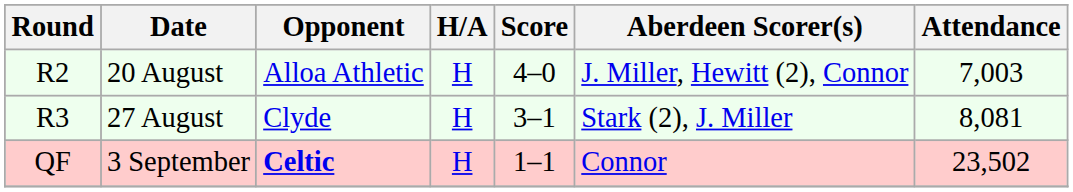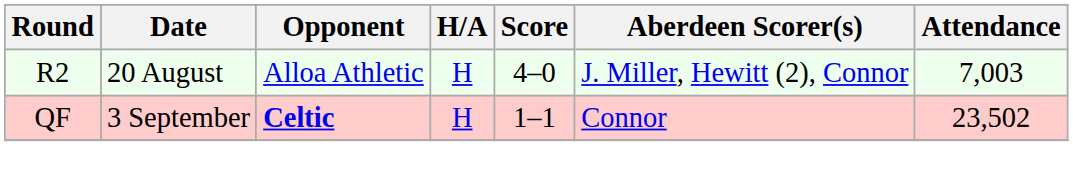- row: R3 | 27 August | Clyde | H | 3–1 | Stark (2), J. Miller | 8,081
